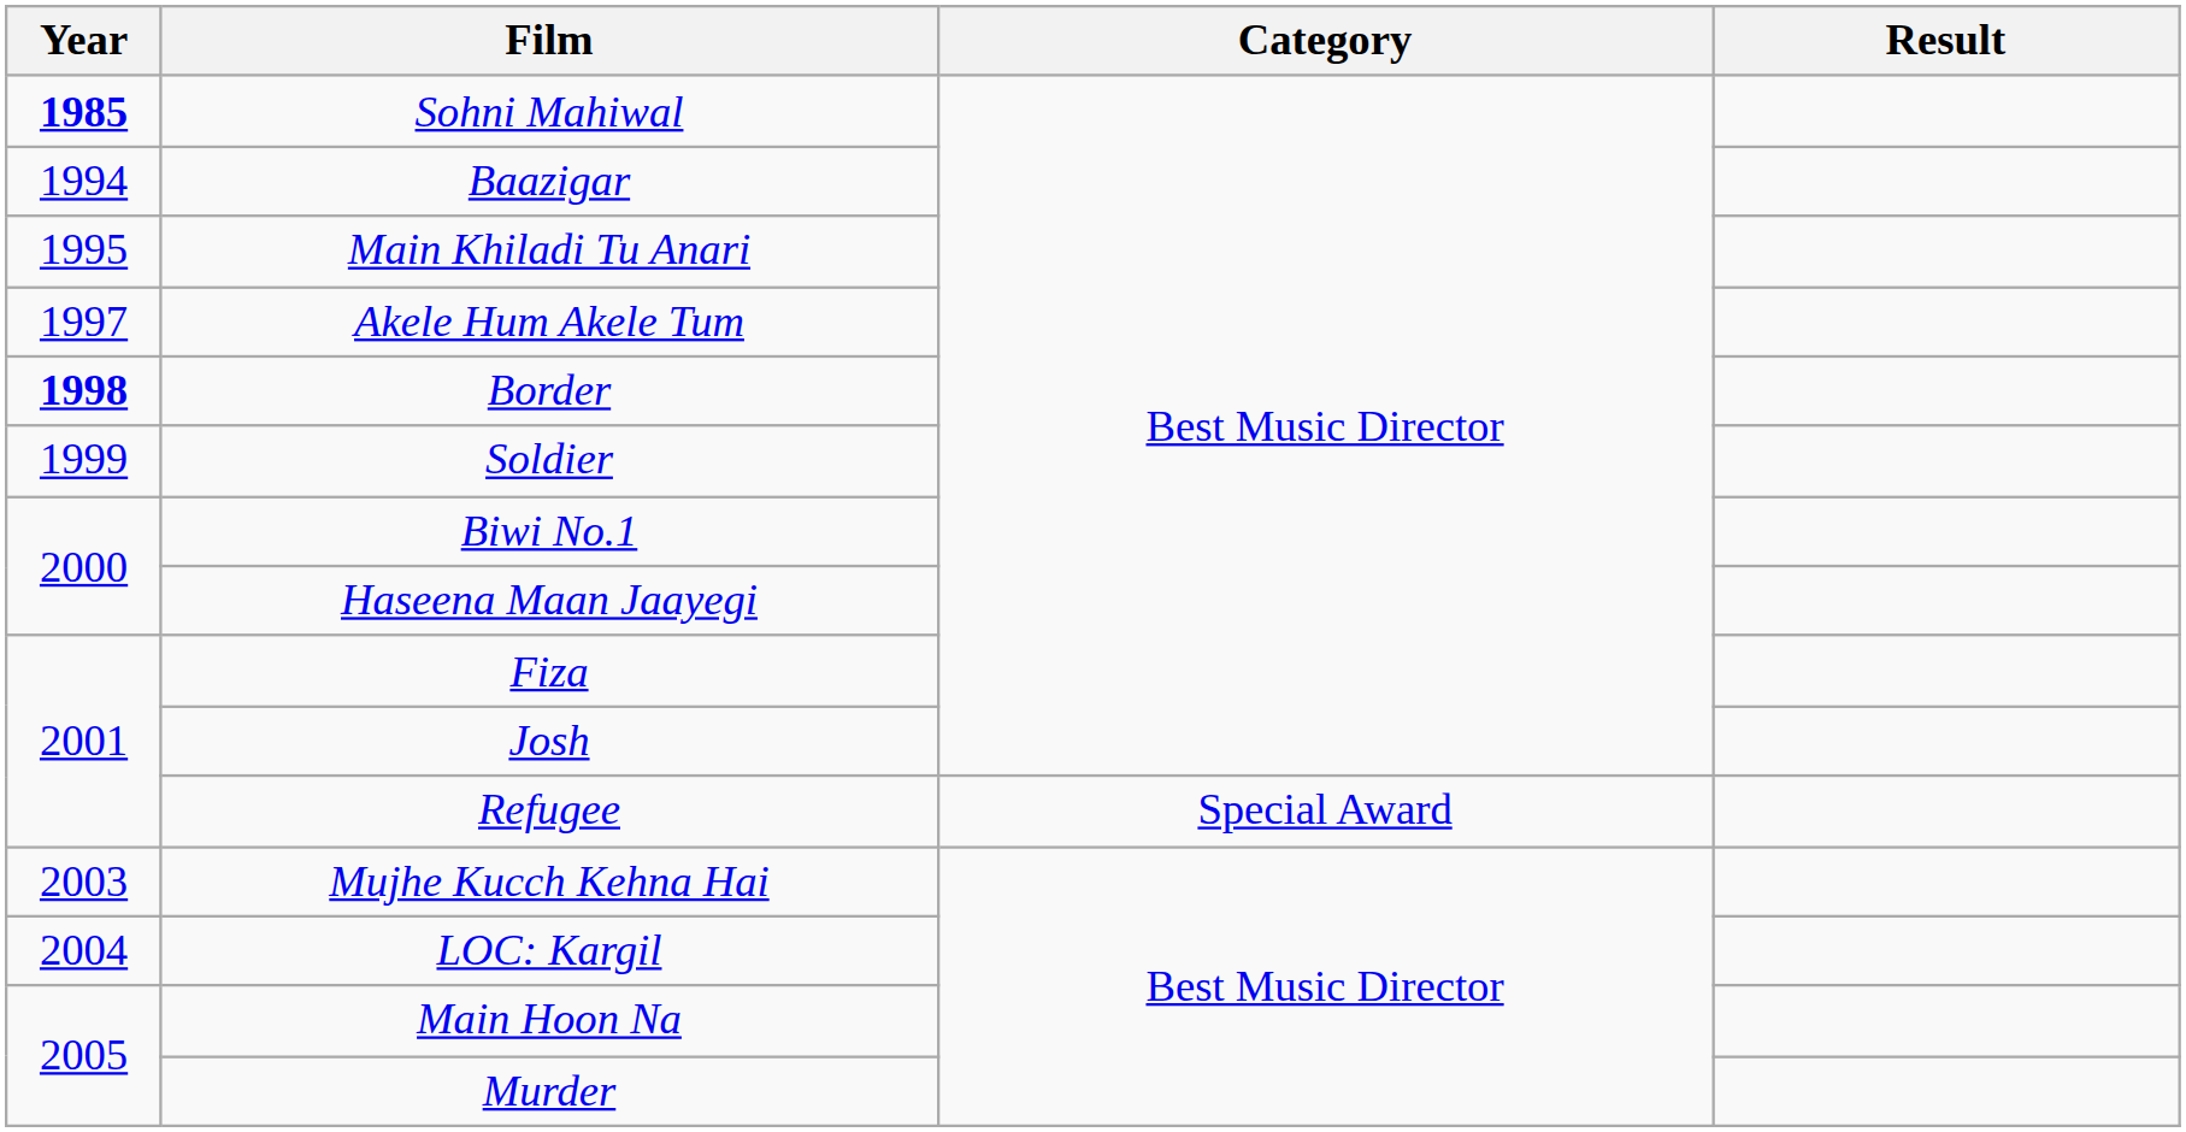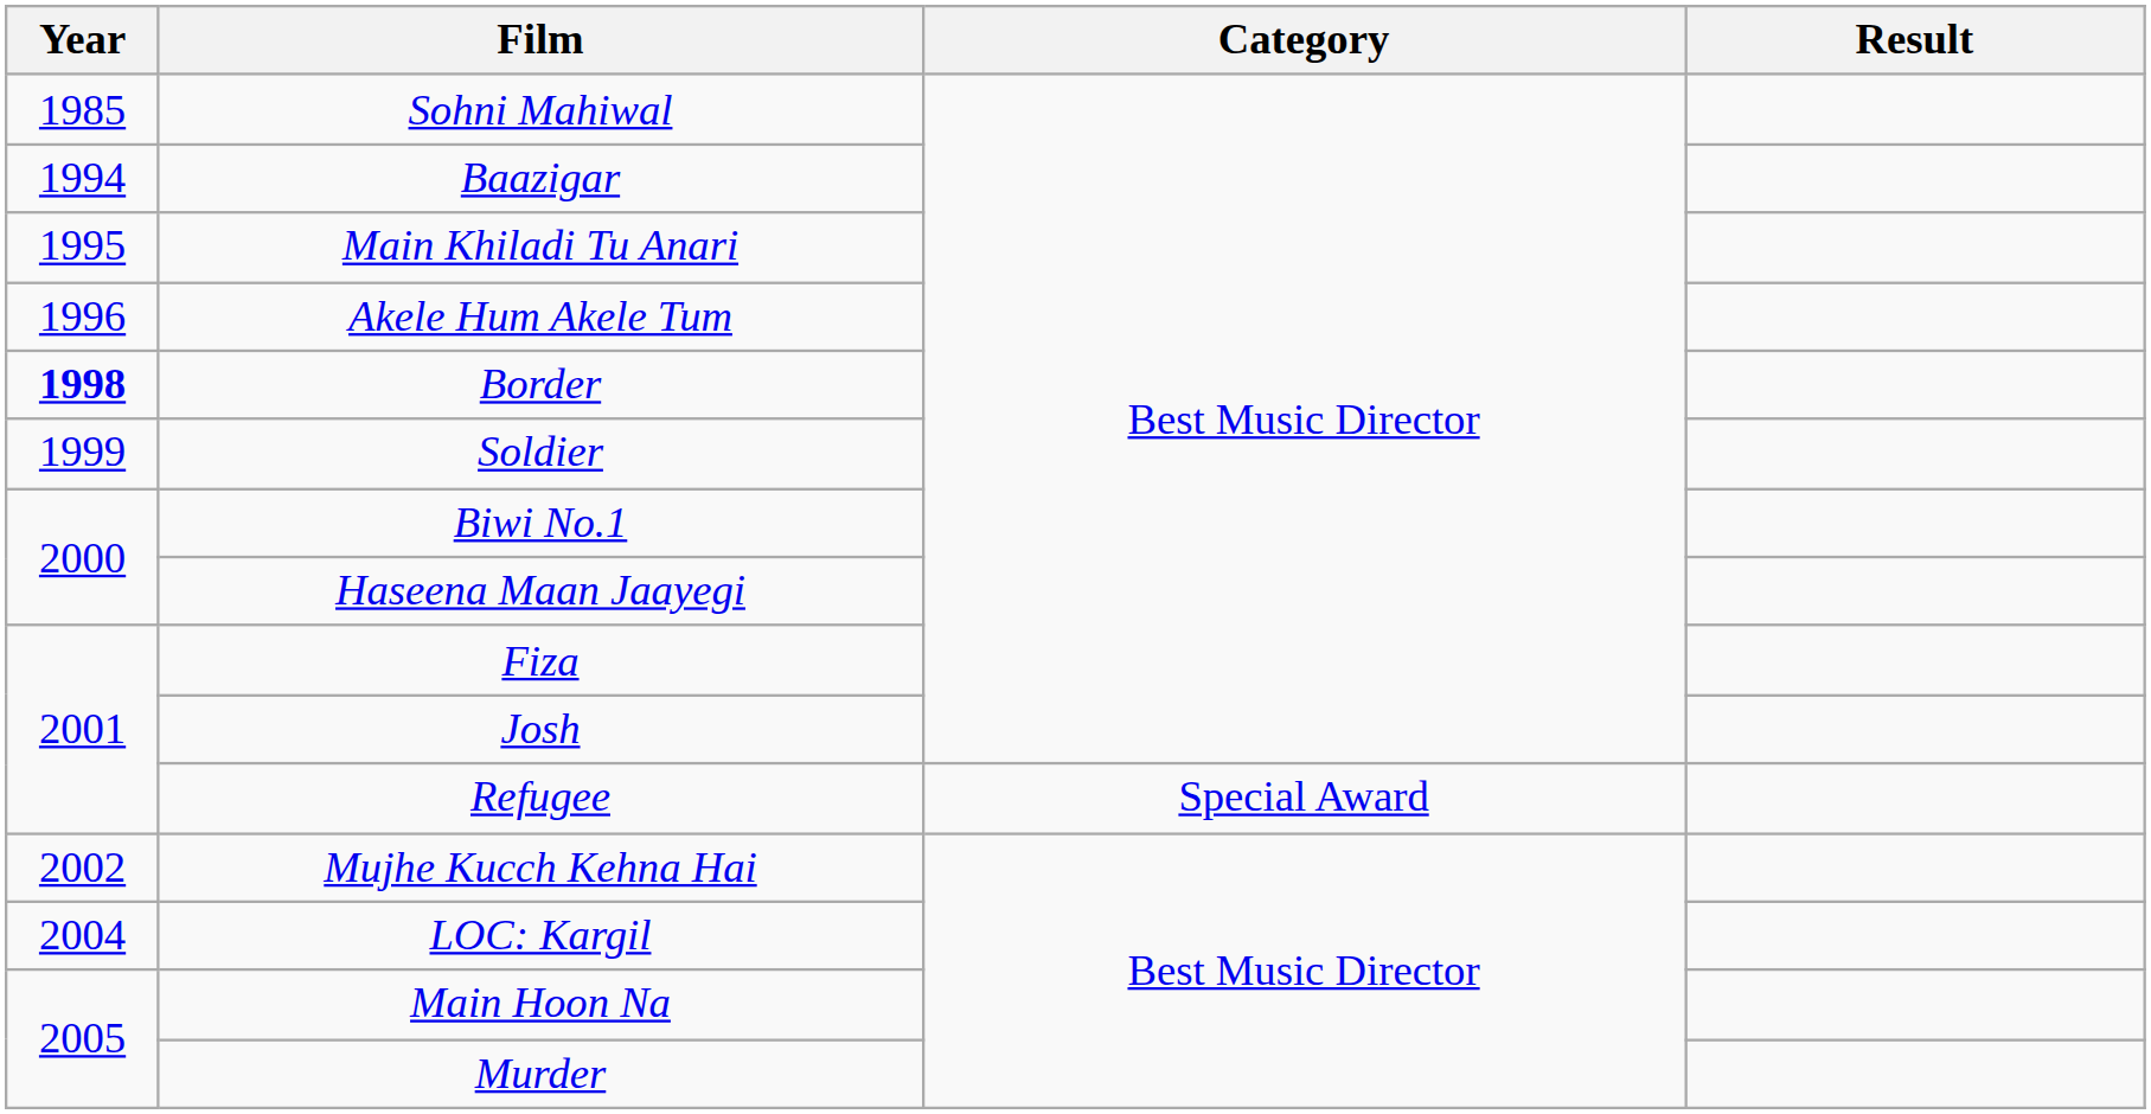Sohni Mahiwal | Year: bold -> normal
Akele Hum Akele Tum | Year: 1997 -> 1996
Mujhe Kucch Kehna Hai | Year: 2003 -> 2002
